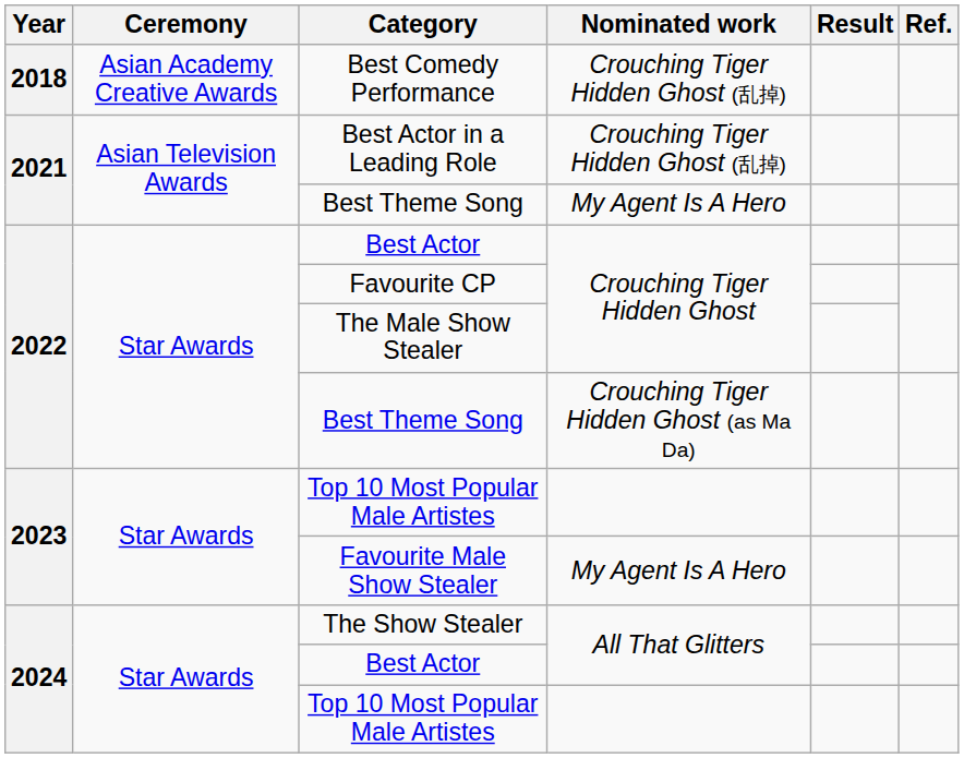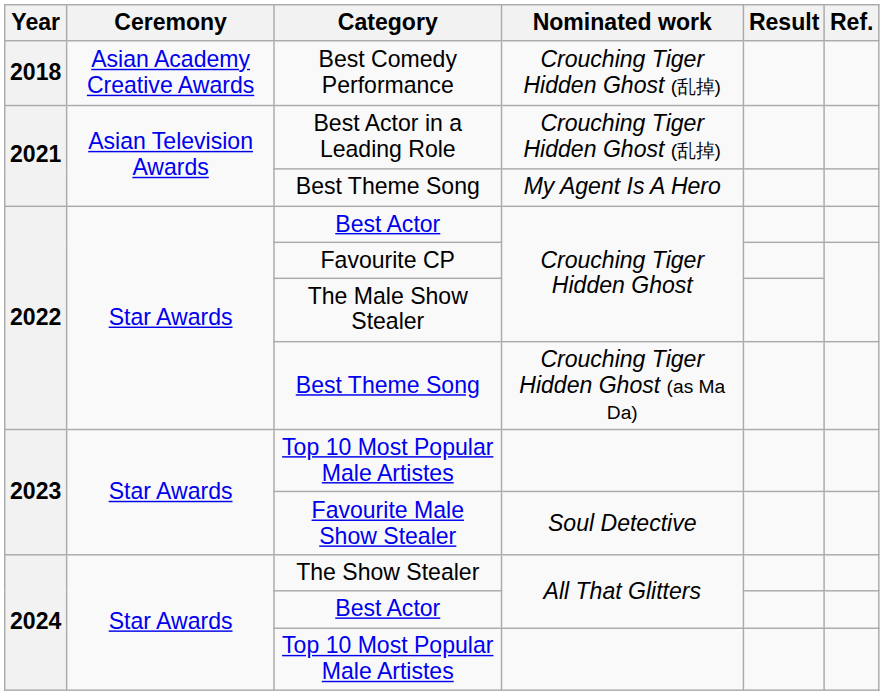Favourite Male Show Stealer | Nominated work: My Agent Is A Hero -> Soul Detective
